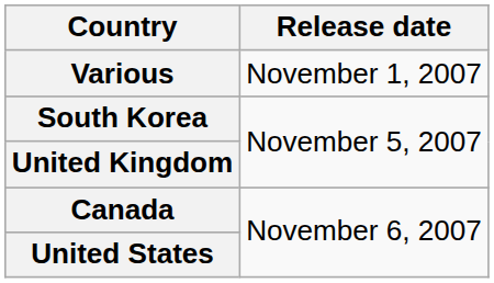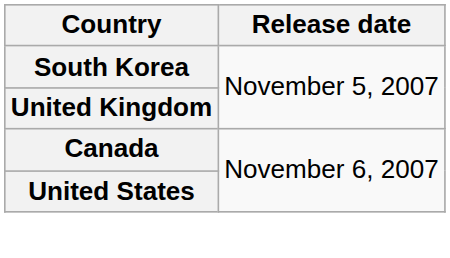- row: Various | November 1, 2007
